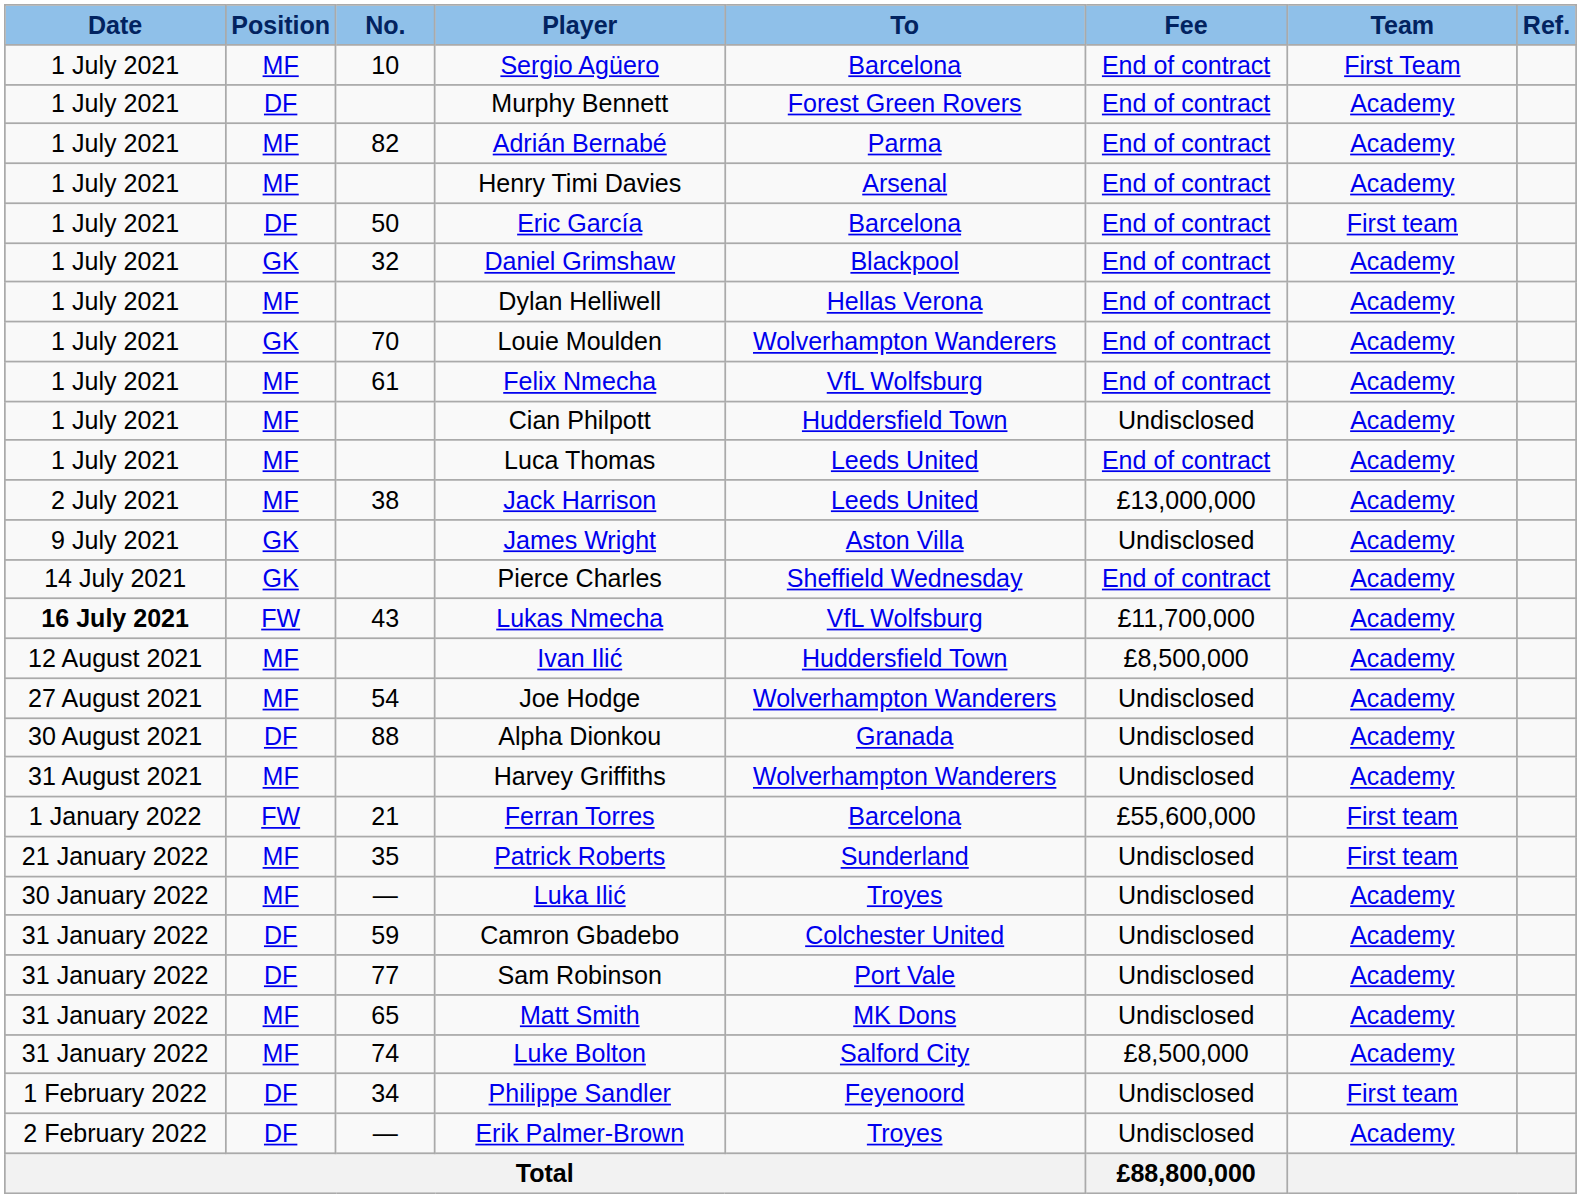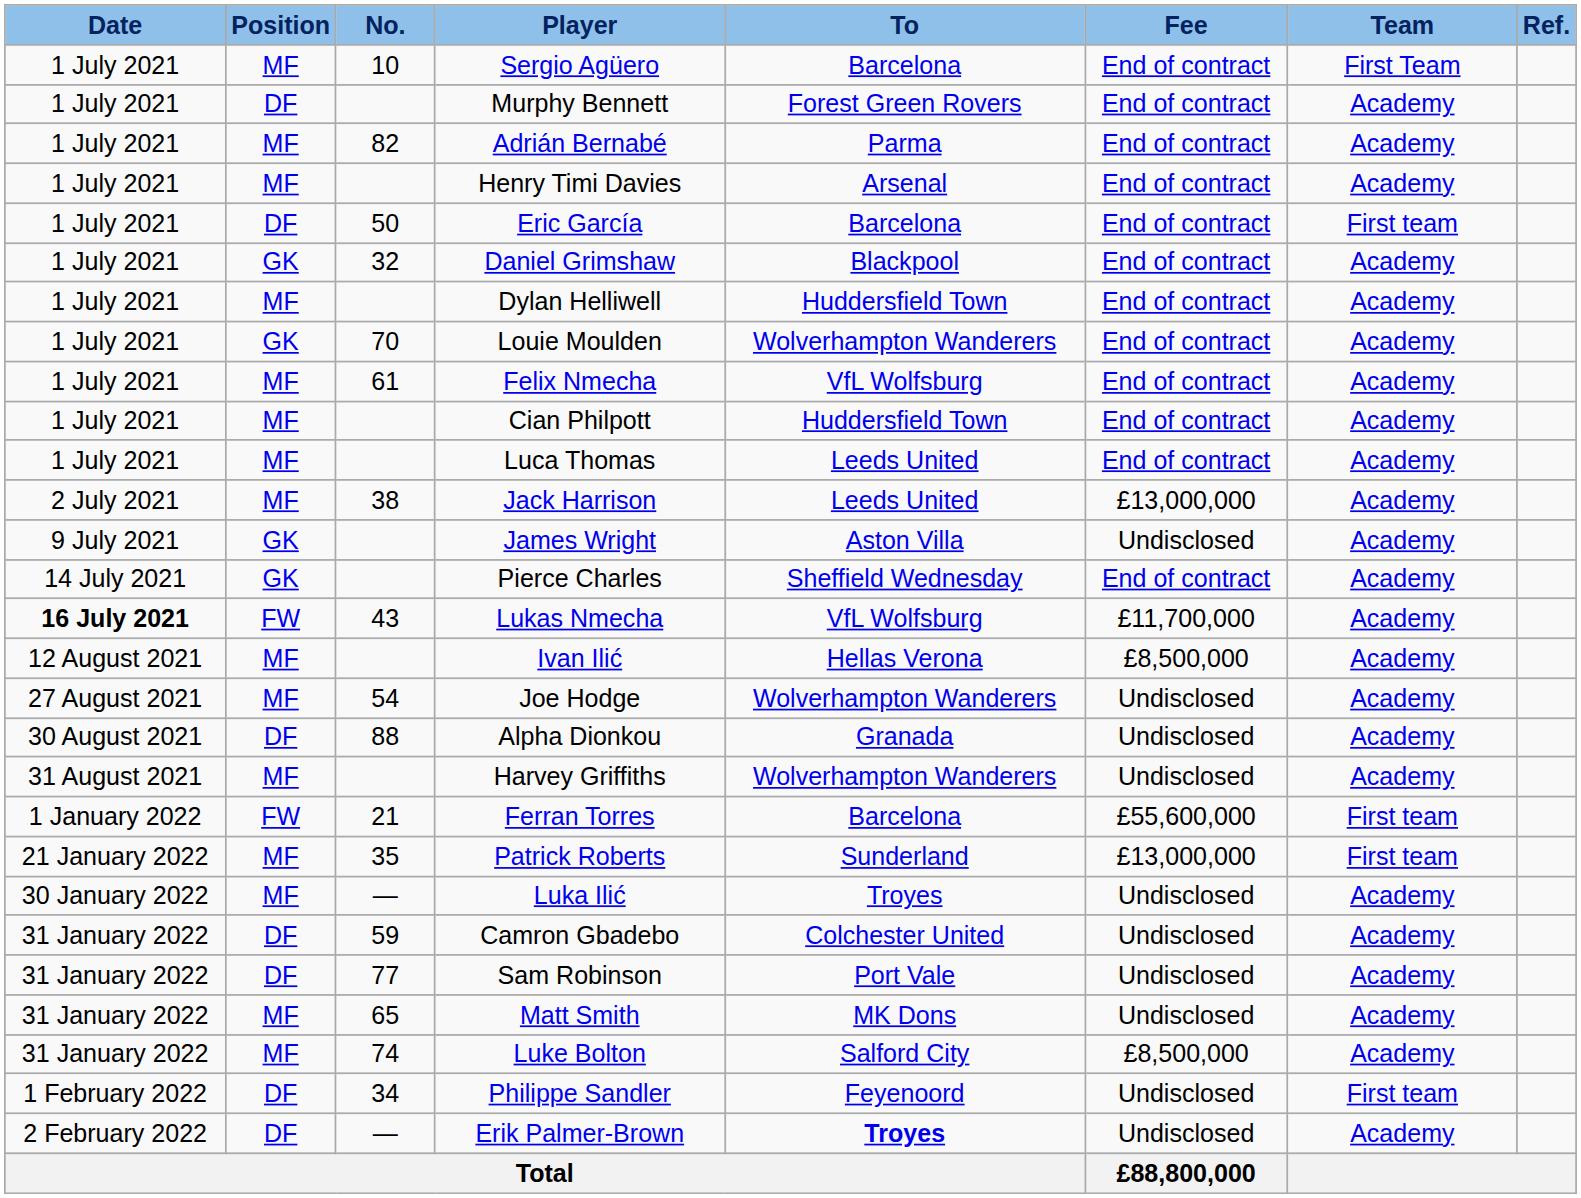Dylan Helliwell | To: Hellas Verona -> Huddersfield Town
Cian Philpott | Fee: Undisclosed -> End of contract
Ivan Ilić | To: Huddersfield Town -> Hellas Verona
Patrick Roberts | Fee: Undisclosed -> £13,000,000
Erik Palmer-Brown | To: normal -> bold
